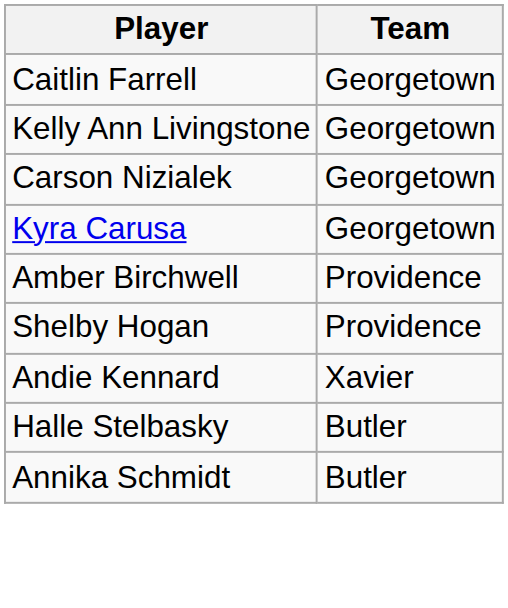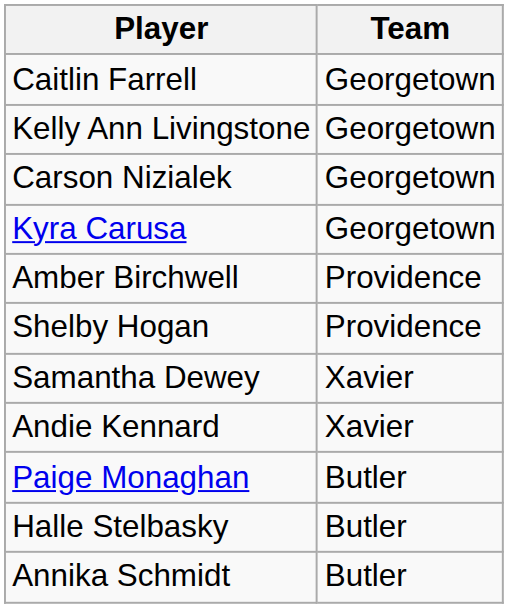+ row: Samantha Dewey | Xavier
+ row: Paige Monaghan | Butler
